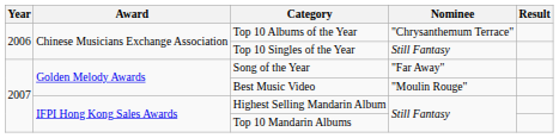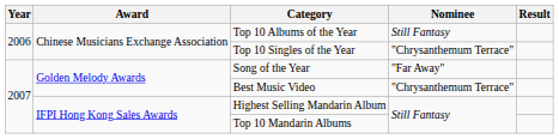Top 10 Albums of the Year | Nominee: "Chrysanthemum Terrace" -> Still Fantasy
Top 10 Singles of the Year | Nominee: Still Fantasy -> "Chrysanthemum Terrace"
Best Music Video | Nominee: "Moulin Rouge" -> "Chrysanthemum Terrace"
